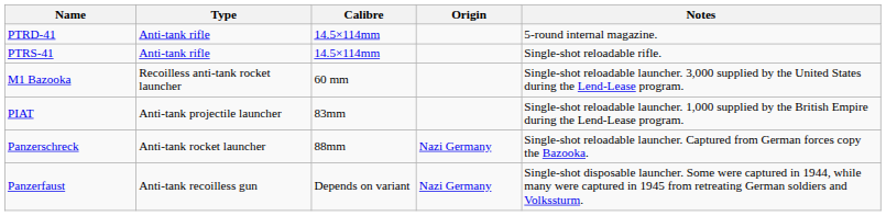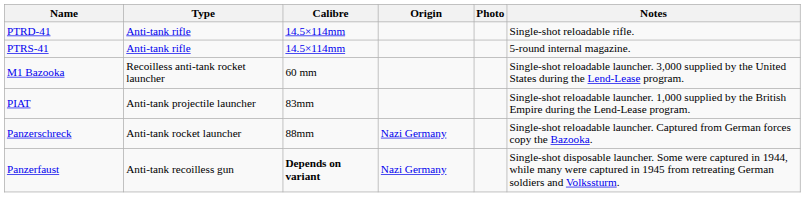+ column: Photo
PTRD-41 | Notes: 5-round internal magazine. -> Single-shot reloadable rifle.
PTRS-41 | Notes: Single-shot reloadable rifle. -> 5-round internal magazine.
Panzerfaust | Calibre: normal -> bold
